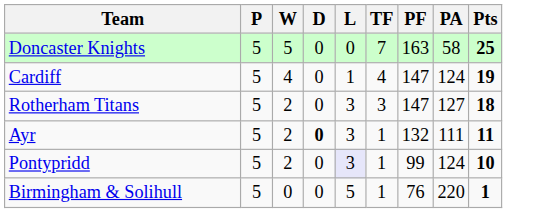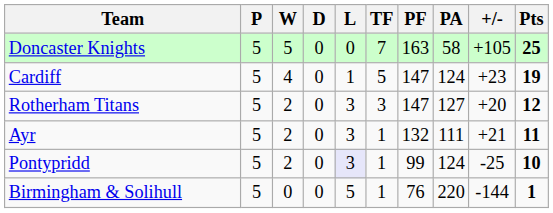+ column: +/- | +105 | +23 | +20 | +21 | -25 | -144
Cardiff | TF: 4 -> 5
Rotherham Titans | Pts: 18 -> 12
Ayr | D: bold -> normal
